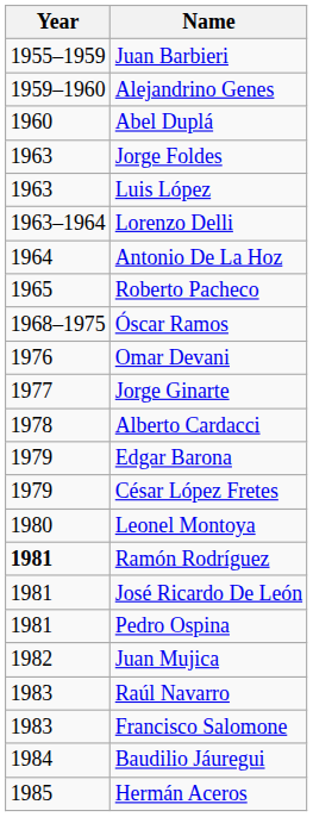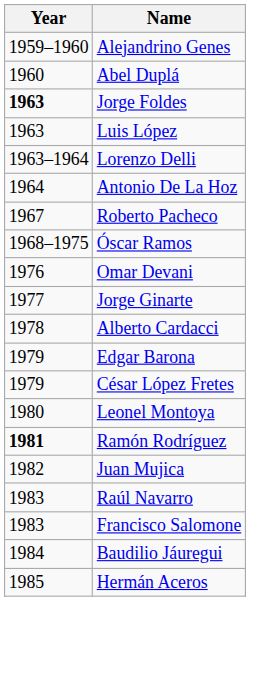- row: 1955–1959 | Juan Barbieri
Jorge Foldes | Year: normal -> bold
Roberto Pacheco | Year: 1965 -> 1967
- row: 1981 | José Ricardo De León
- row: 1981 | Pedro Ospina
